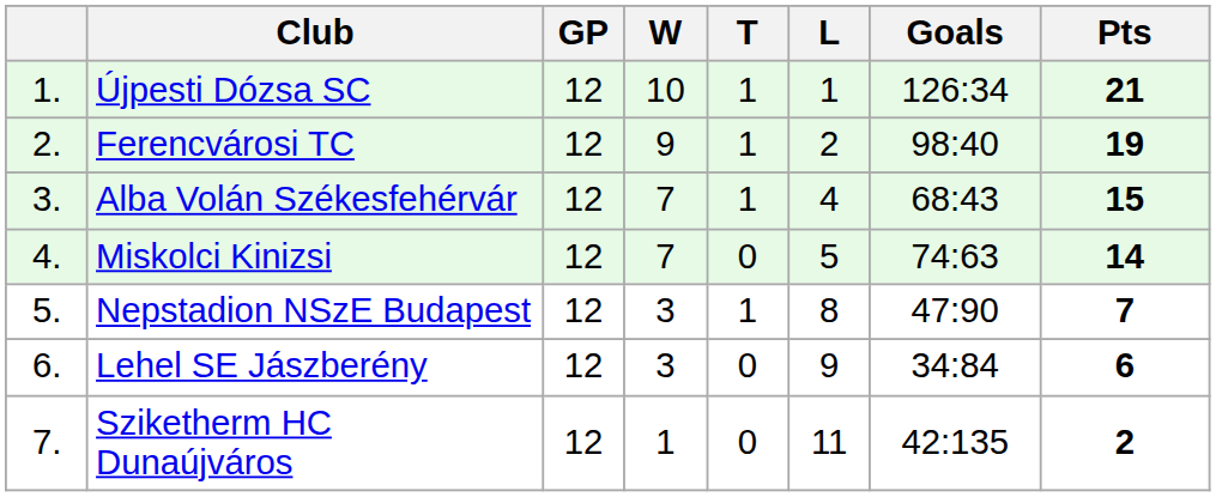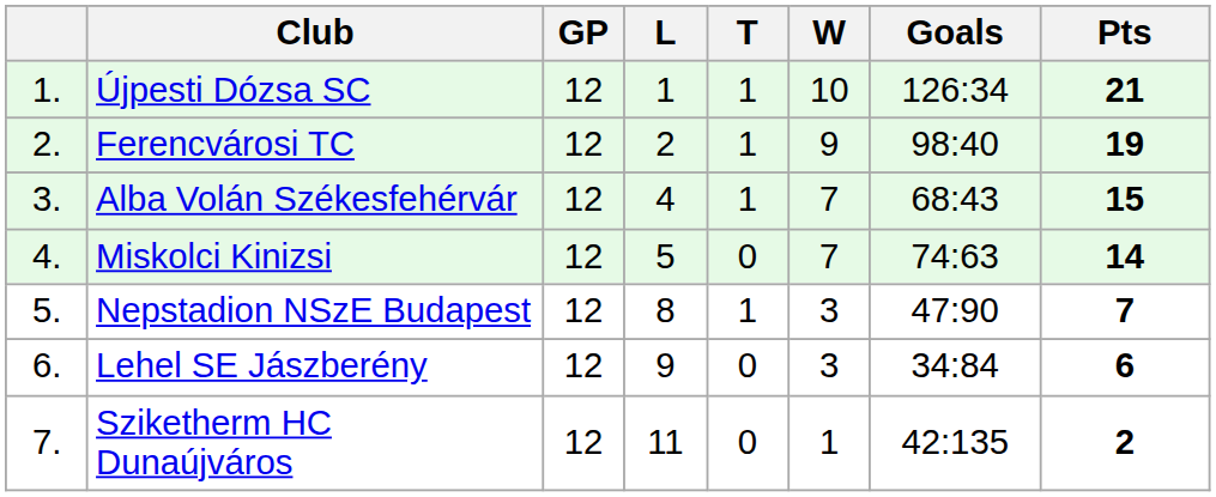columns swapped: W <-> L
